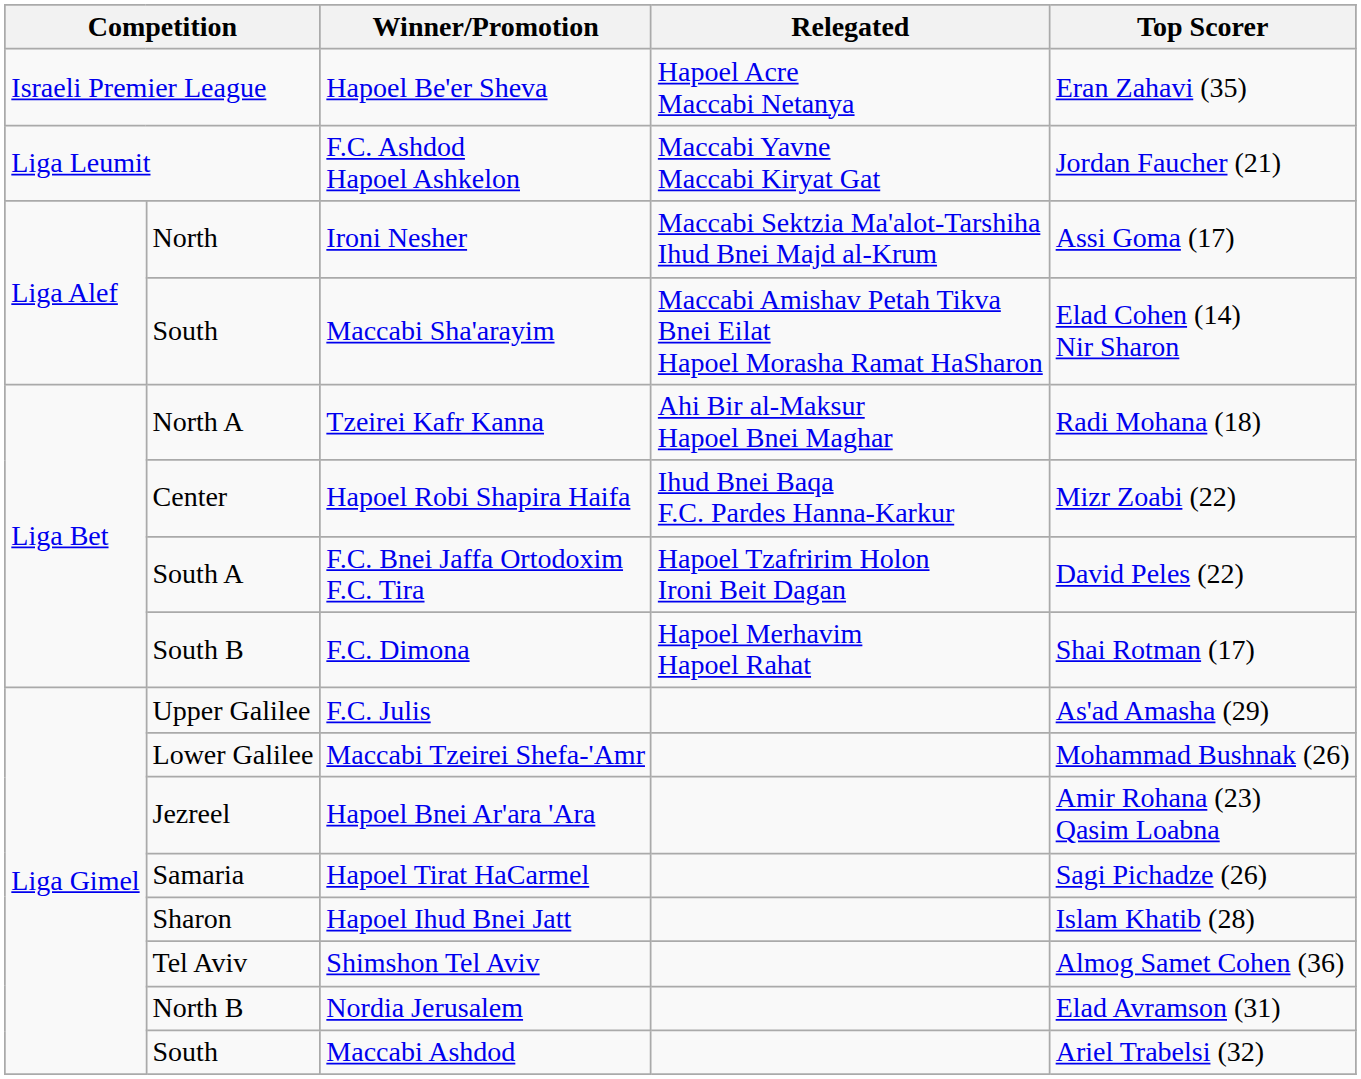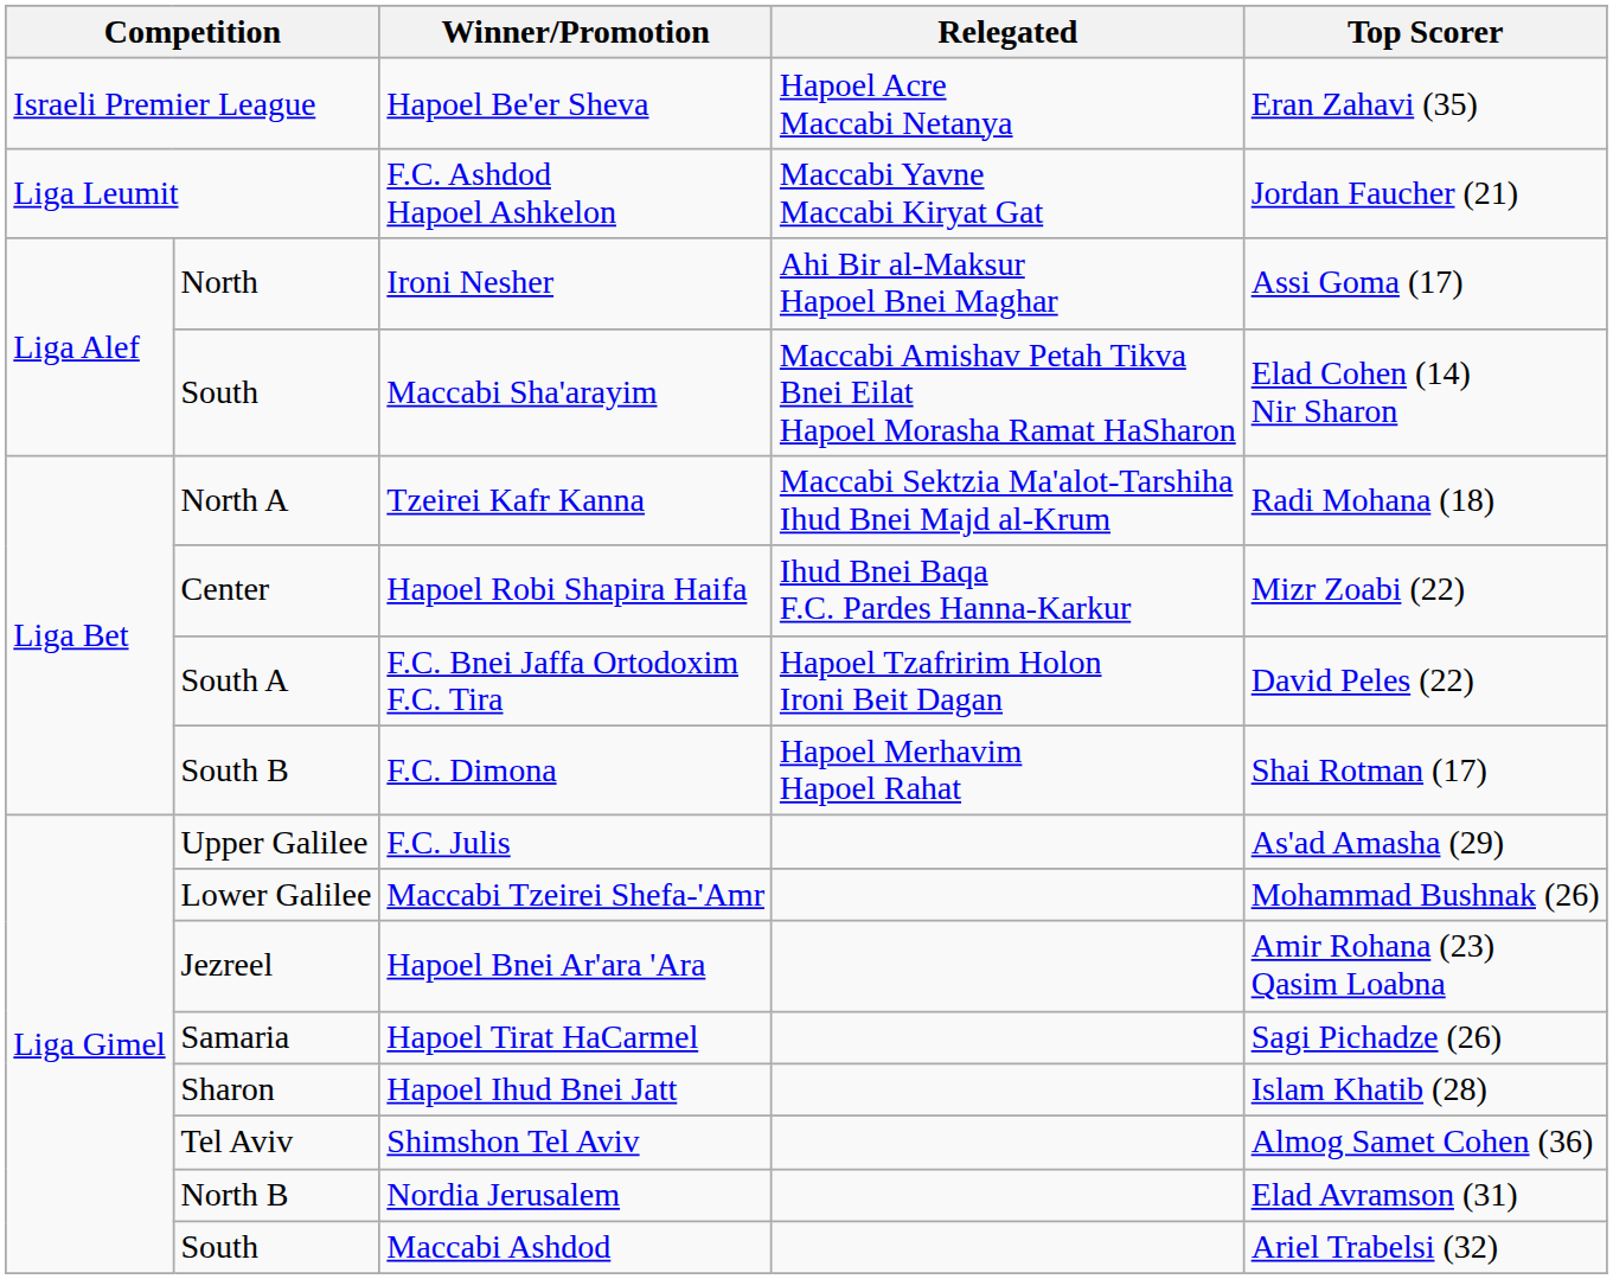Ironi Nesher | Relegated: Maccabi Sektzia Ma'alot-Tarshiha Ihud Bnei Majd al-Krum -> Ahi Bir al-Maksur Hapoel Bnei Maghar
Tzeirei Kafr Kanna | Relegated: Ahi Bir al-Maksur Hapoel Bnei Maghar -> Maccabi Sektzia Ma'alot-Tarshiha Ihud Bnei Majd al-Krum
